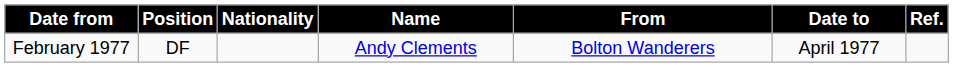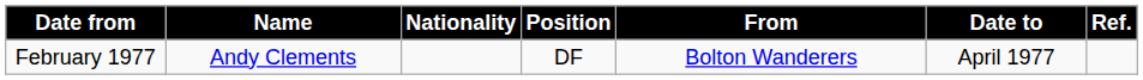columns swapped: Position <-> Name
